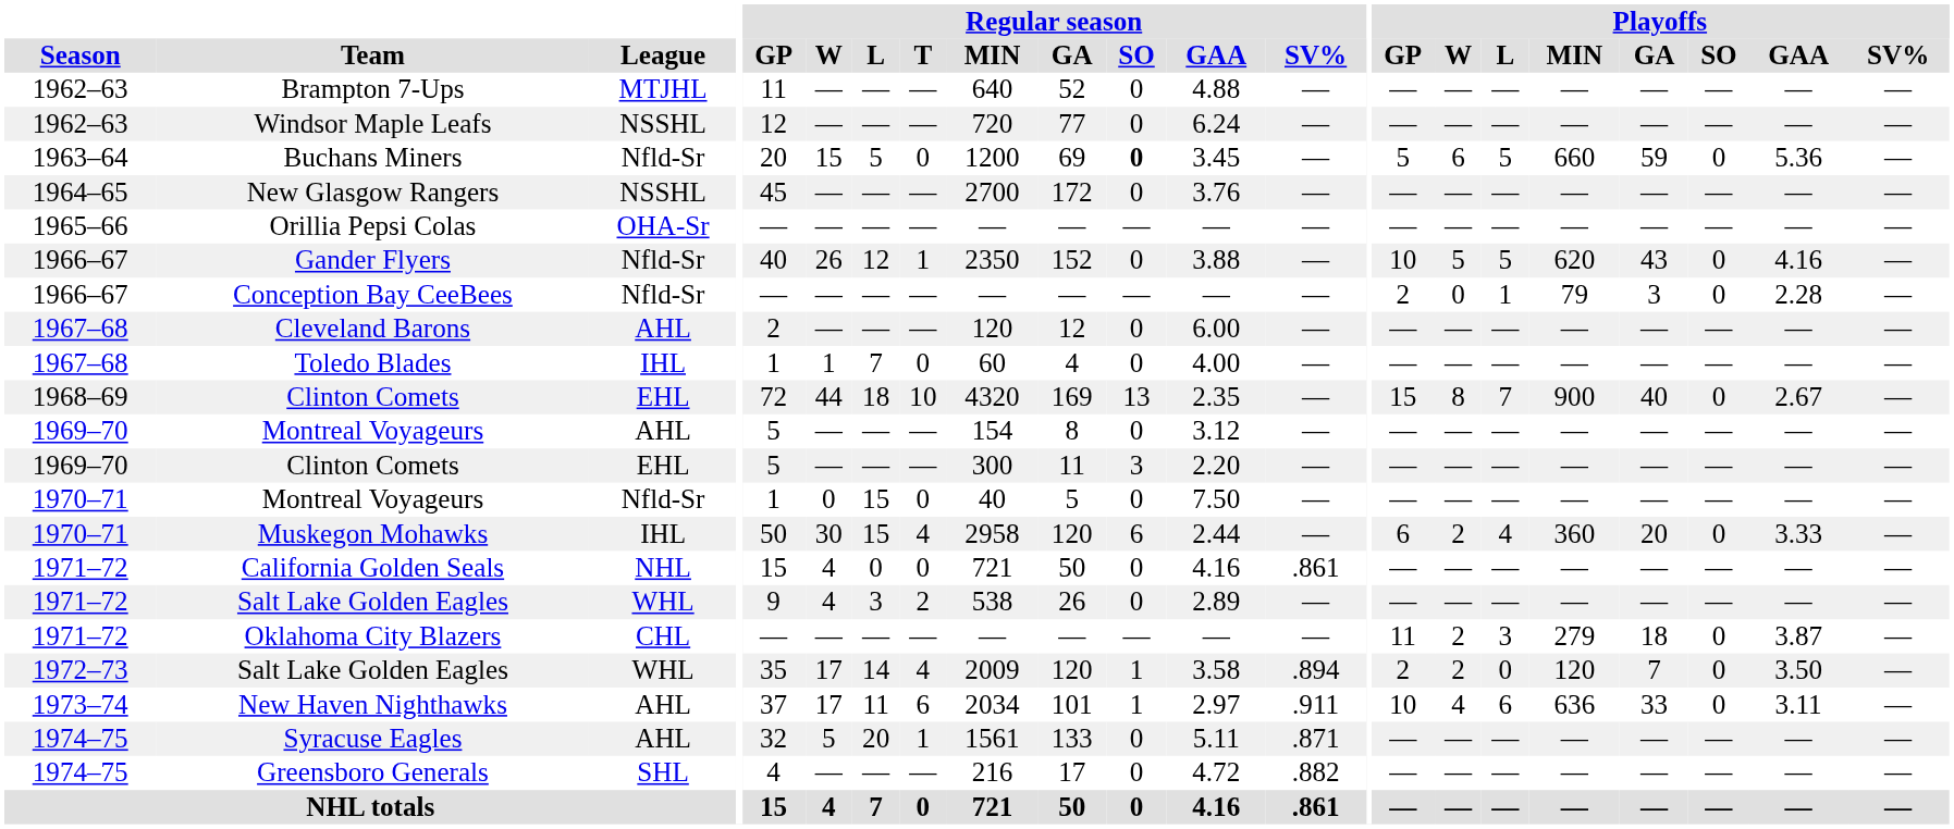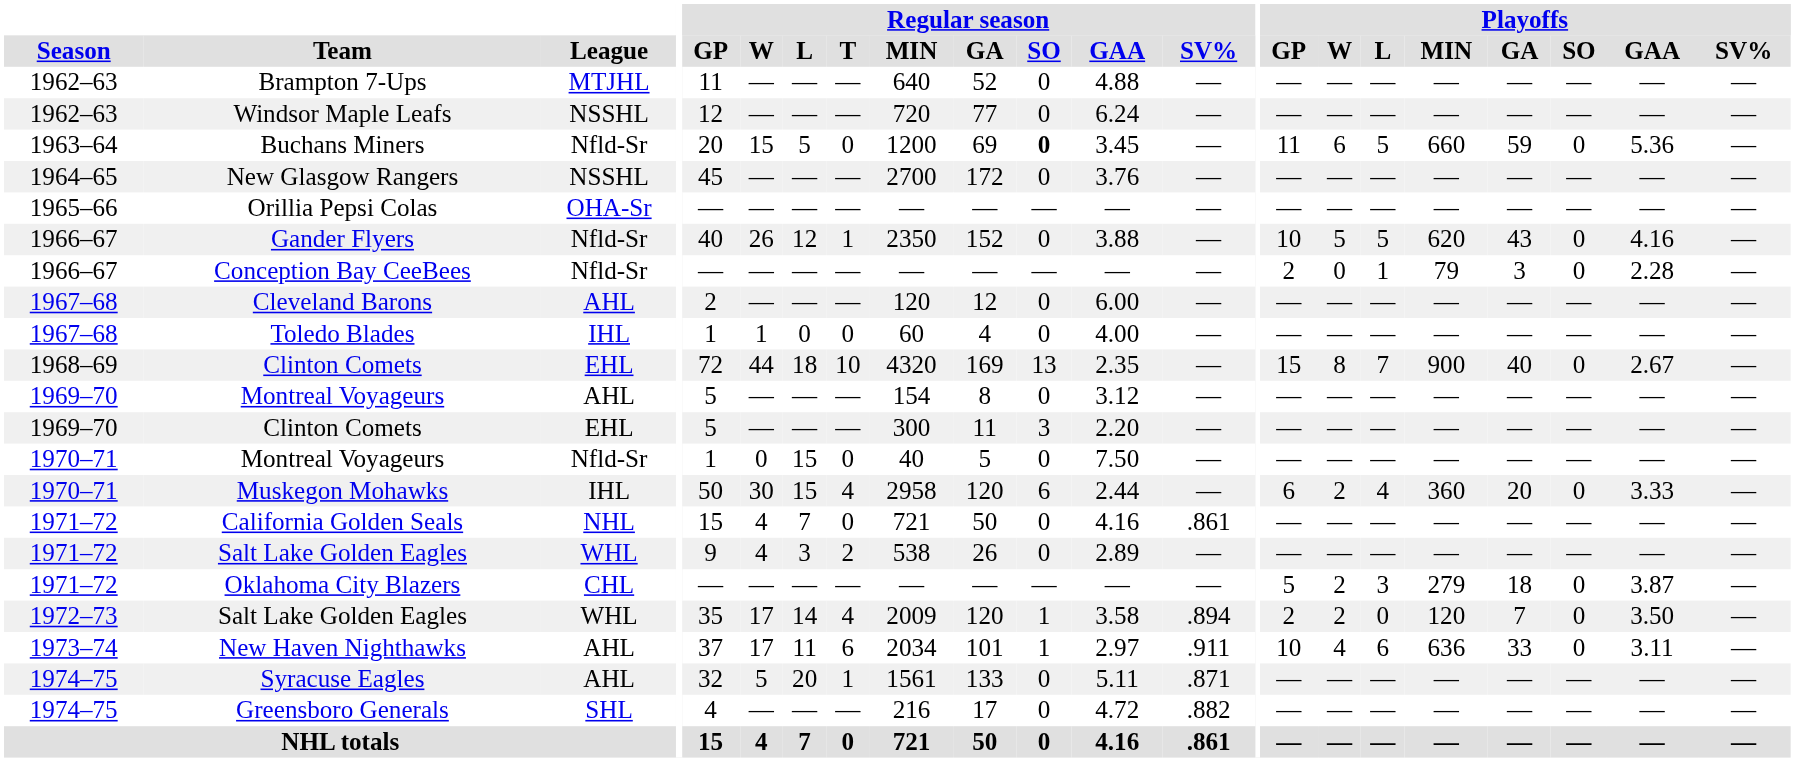Buchans Miners | Playoffs / GP: 5 -> 11
Toledo Blades | Regular season / L: 7 -> 0
California Golden Seals | Regular season / L: 0 -> 7
Oklahoma City Blazers | Playoffs / GP: 11 -> 5
